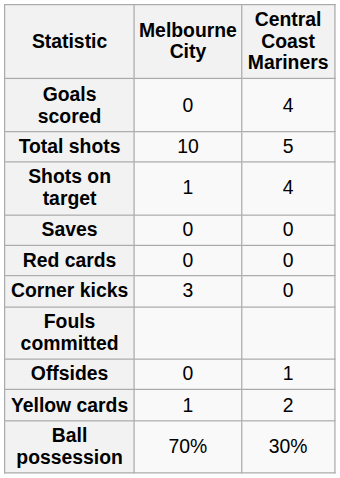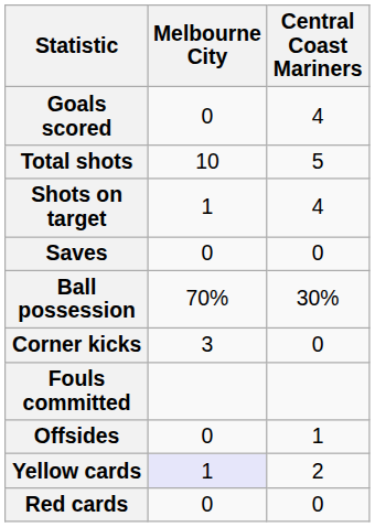rows swapped: Ball possession <-> Red cards
Yellow cards | Melbourne City: no background -> lavender background
